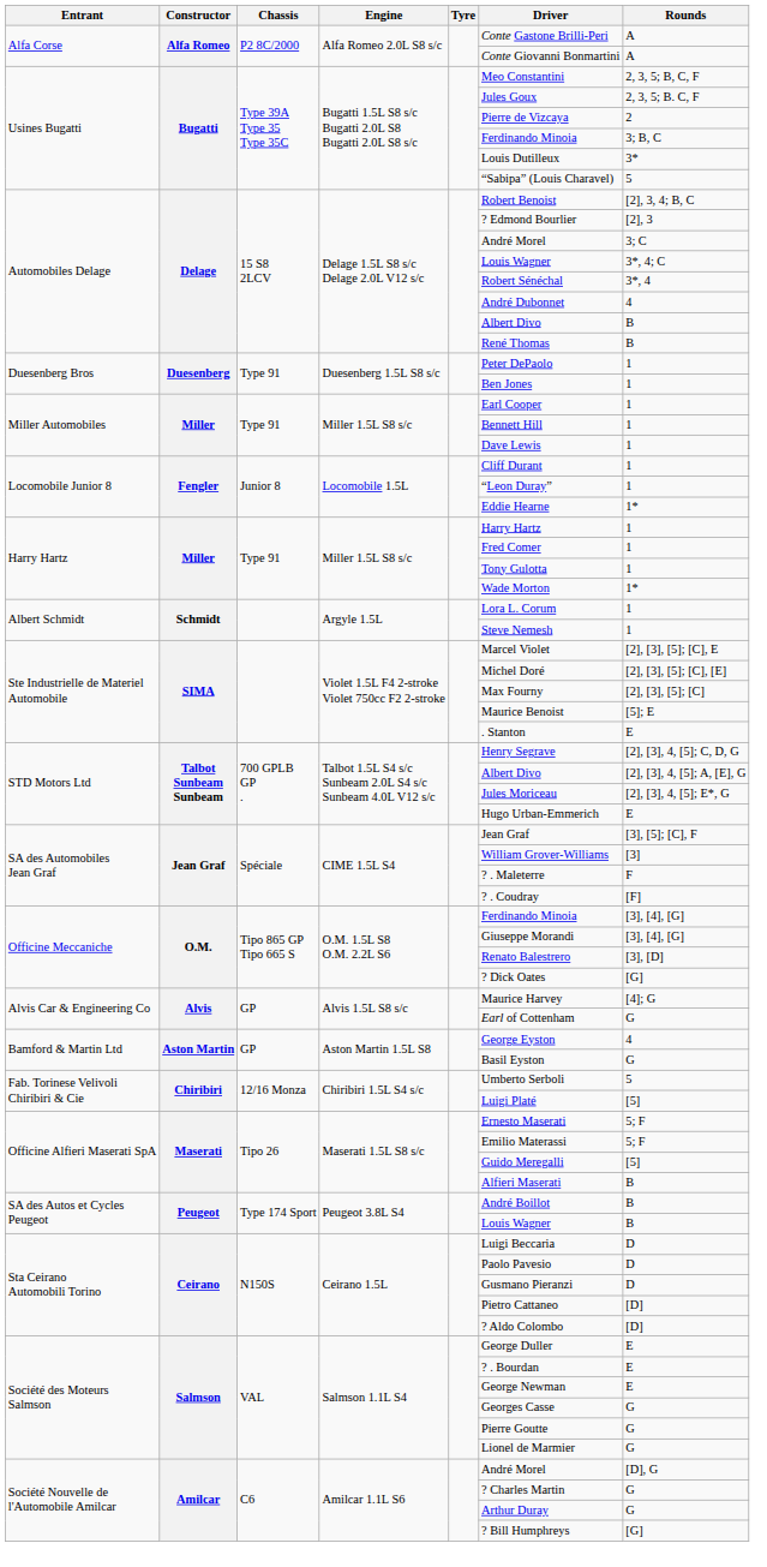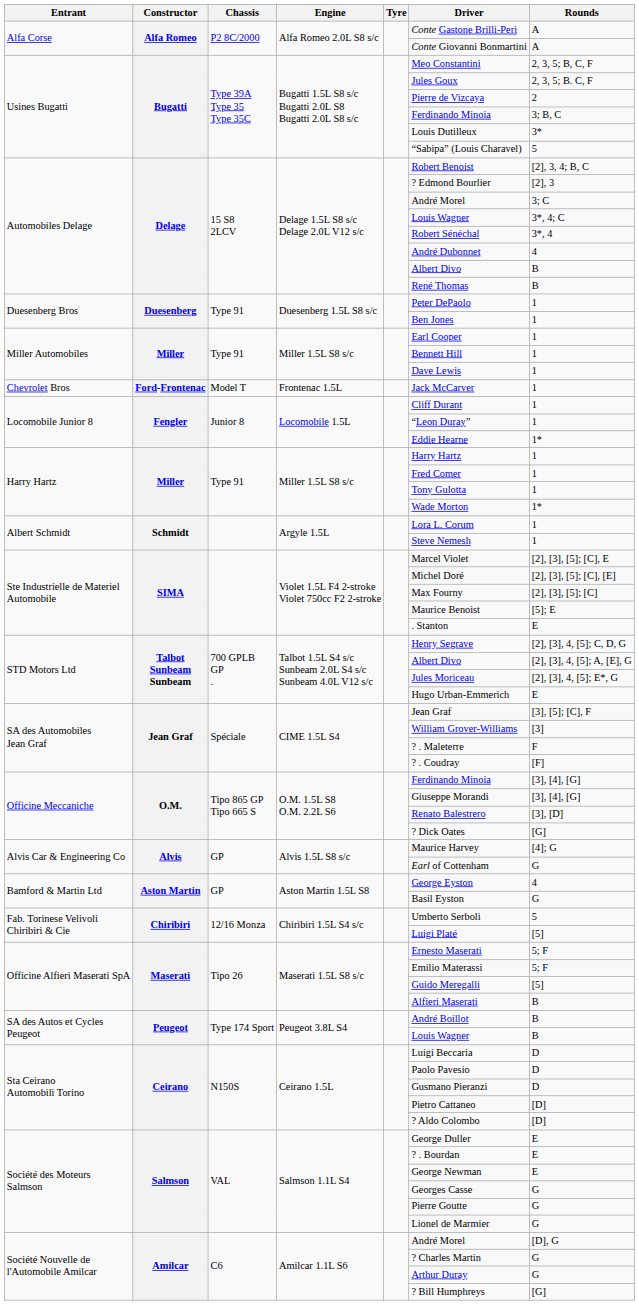+ row: Chevrolet Bros | Ford-Frontenac | Model T | Frontenac 1.5L | Jack McCarver | 1
